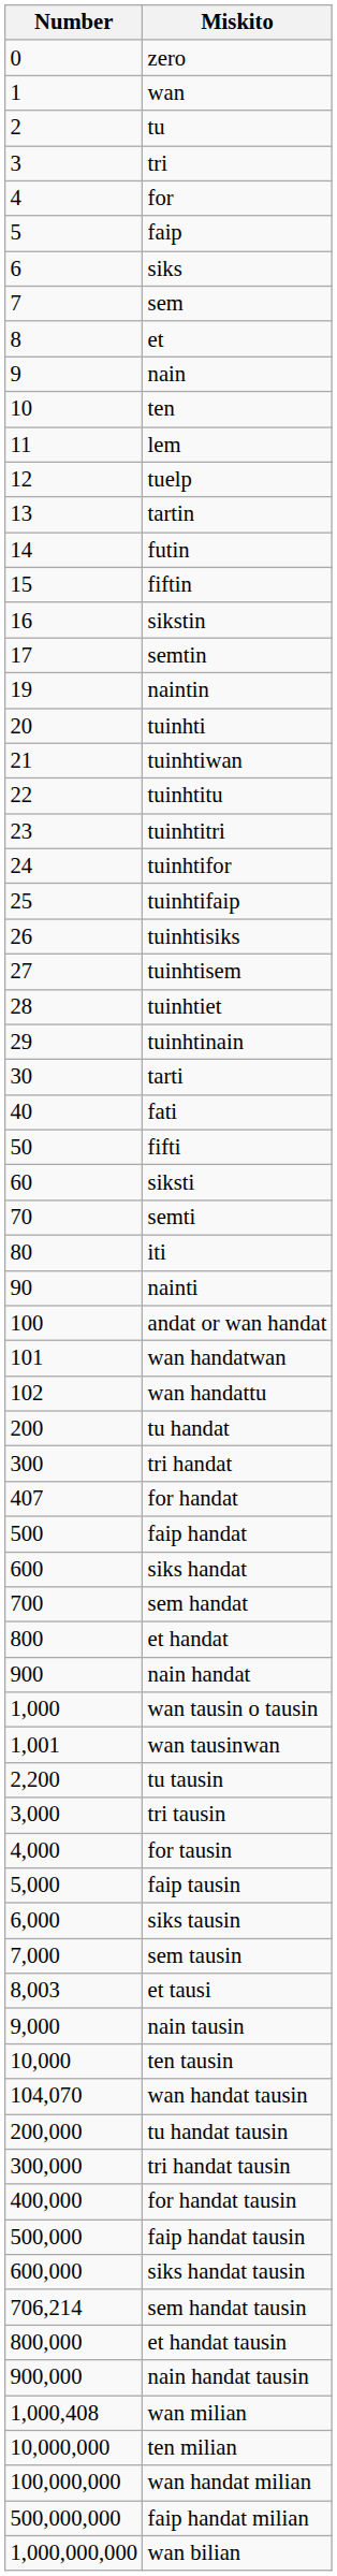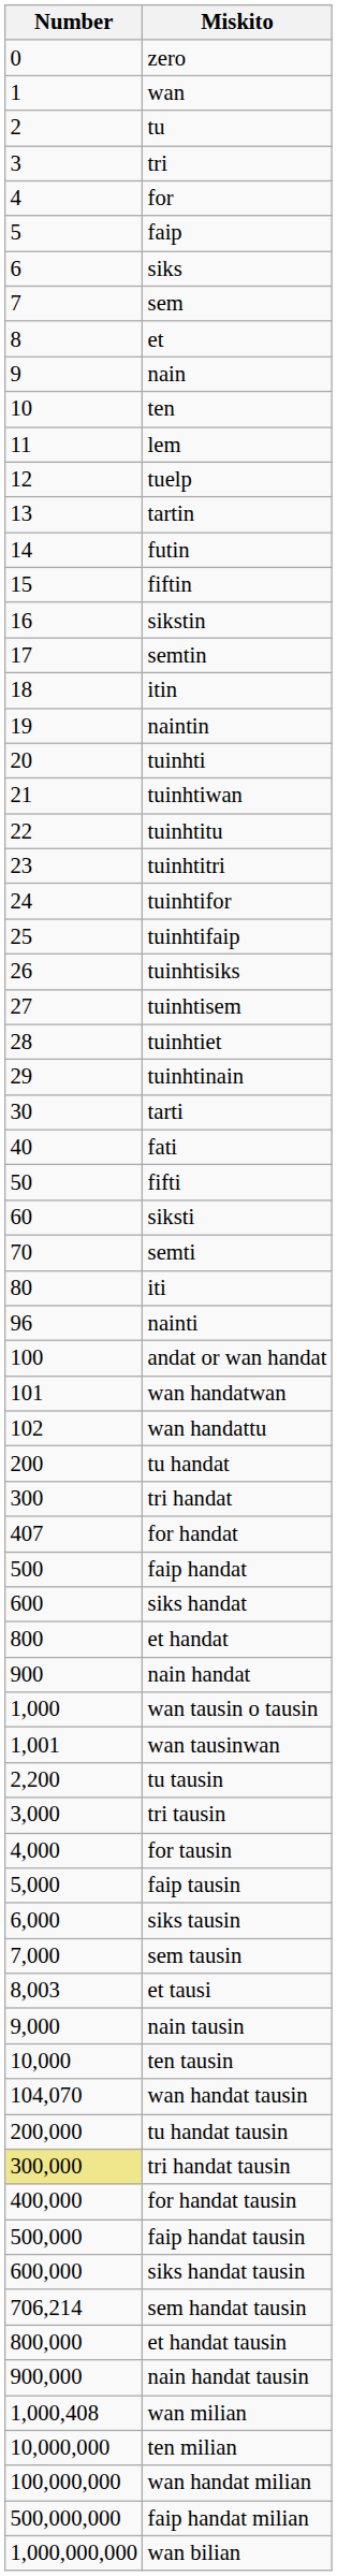+ row: 18 | itin
nainti | Number: 90 -> 96
- row: 700 | sem handat
tri handat tausin | Number: no background -> khaki background
